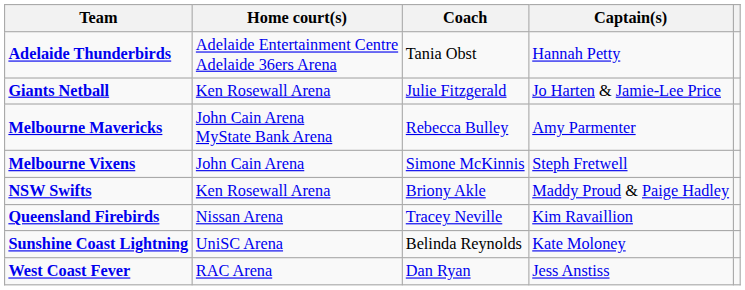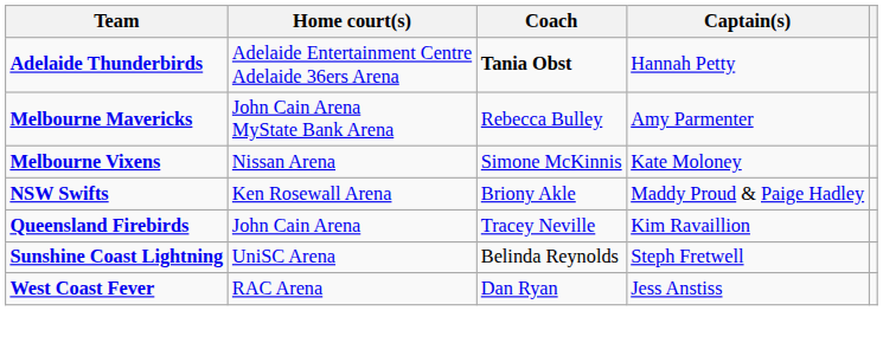Adelaide Thunderbirds | Coach: normal -> bold
- row: Giants Netball | Ken Rosewall Arena | Julie Fitzgerald | Jo Harten & Jamie-Lee Price
Melbourne Vixens | Home court(s): John Cain Arena -> Nissan Arena
Melbourne Vixens | Captain(s): Steph Fretwell -> Kate Moloney
Queensland Firebirds | Home court(s): Nissan Arena -> John Cain Arena
Sunshine Coast Lightning | Captain(s): Kate Moloney -> Steph Fretwell
